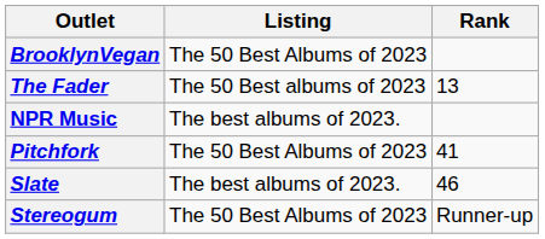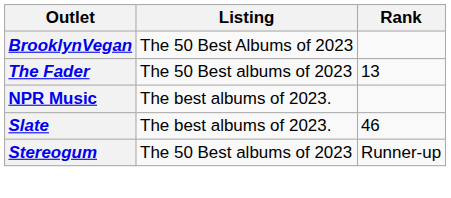- row: Pitchfork | The 50 Best Albums of 2023 | 41
Stereogum | Listing: The 50 Best Albums of 2023 -> The 50 Best albums of 2023
